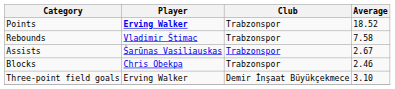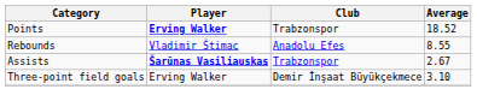Rebounds | Club: Trabzonspor -> Anadolu Efes
Rebounds | Average: 7.58 -> 8.55
Assists | Player: normal -> bold
- row: Blocks | Chris Obekpa | Trabzonspor | 2.46
